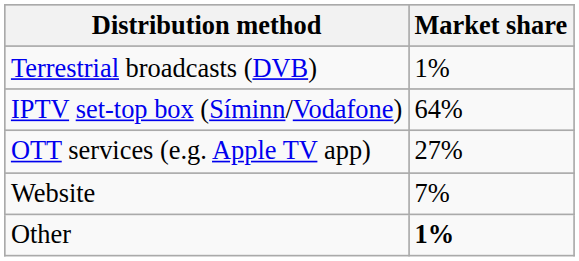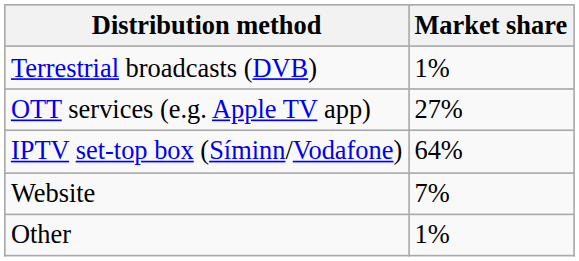rows swapped: IPTV set-top box (Síminn/Vodafone) <-> OTT services (e.g. Apple TV app)
Other | Market share: bold -> normal
